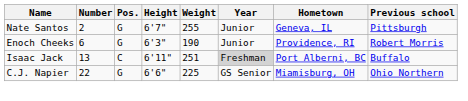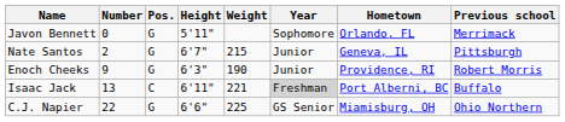+ row: Javon Bennett | 0 | G | 5'11" | Sophomore | Orlando, FL | Merrimack
Nate Santos | Weight: 255 -> 215
Enoch Cheeks | Number: 6 -> 9
Isaac Jack | Weight: 251 -> 221
